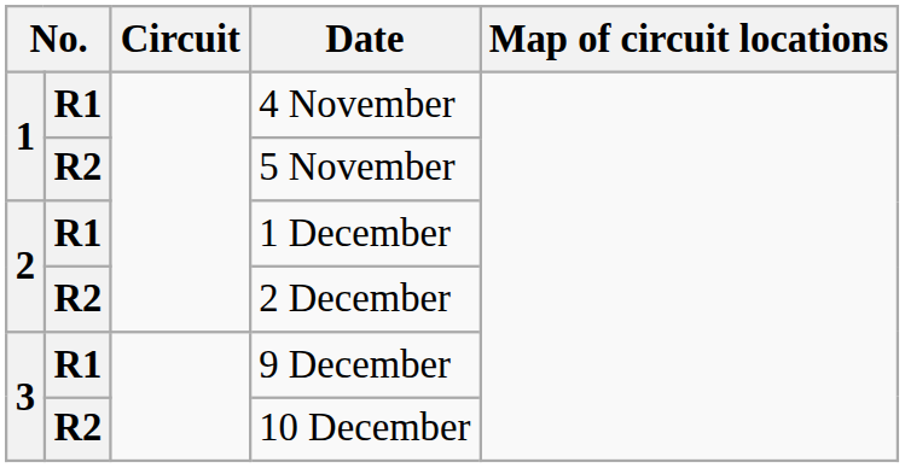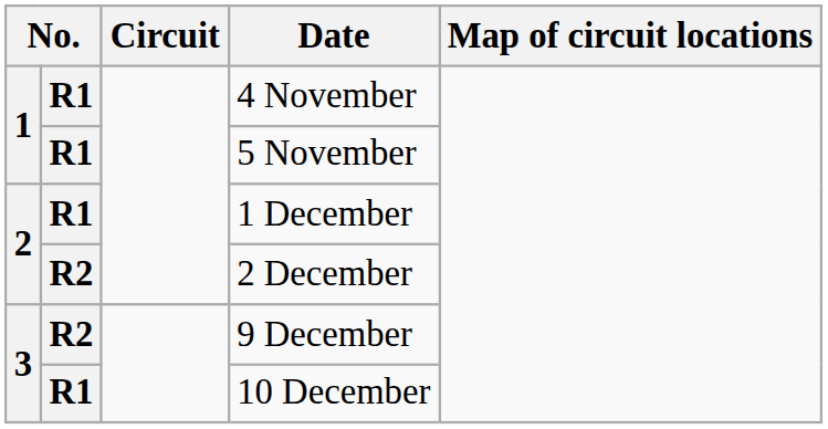5 November | column 2: R2 -> R1
9 December | column 2: R1 -> R2
10 December | column 2: R2 -> R1
